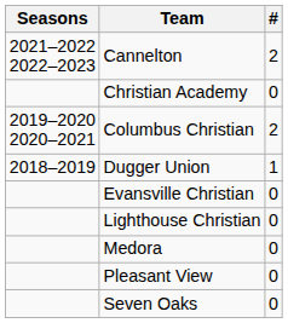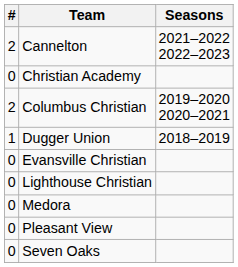columns swapped: # <-> Seasons
